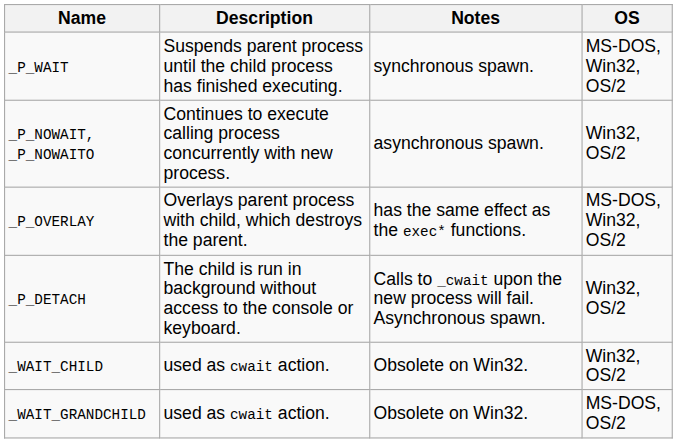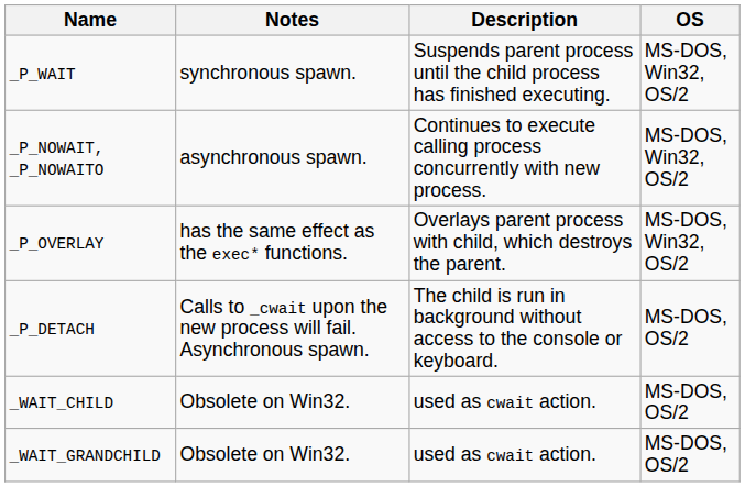columns swapped: Description <-> Notes
_P_NOWAIT, _P_NOWAITO | OS: Win32, OS/2 -> MS-DOS, Win32, OS/2
_P_DETACH | OS: Win32, OS/2 -> MS-DOS, OS/2
_WAIT_CHILD | OS: Win32, OS/2 -> MS-DOS, OS/2
